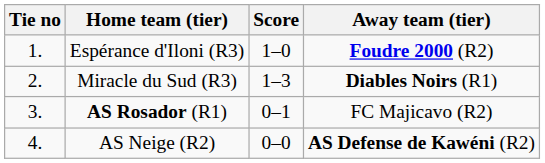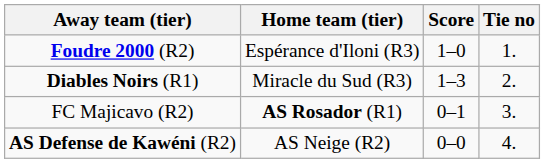columns swapped: Tie no <-> Away team (tier)
